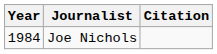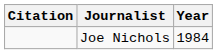columns swapped: Year <-> Citation
